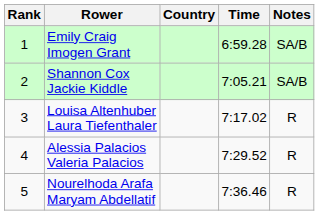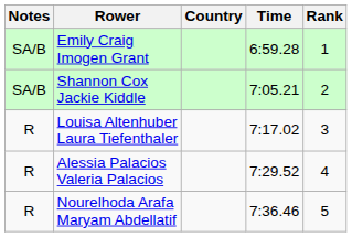columns swapped: Rank <-> Notes
